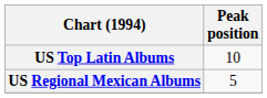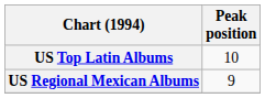US Regional Mexican Albums | Peak position: 5 -> 9
